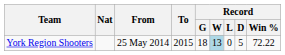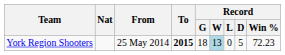York Region Shooters | To: normal -> bold
York Region Shooters | Record / Win %: 72.22 -> 72.23
